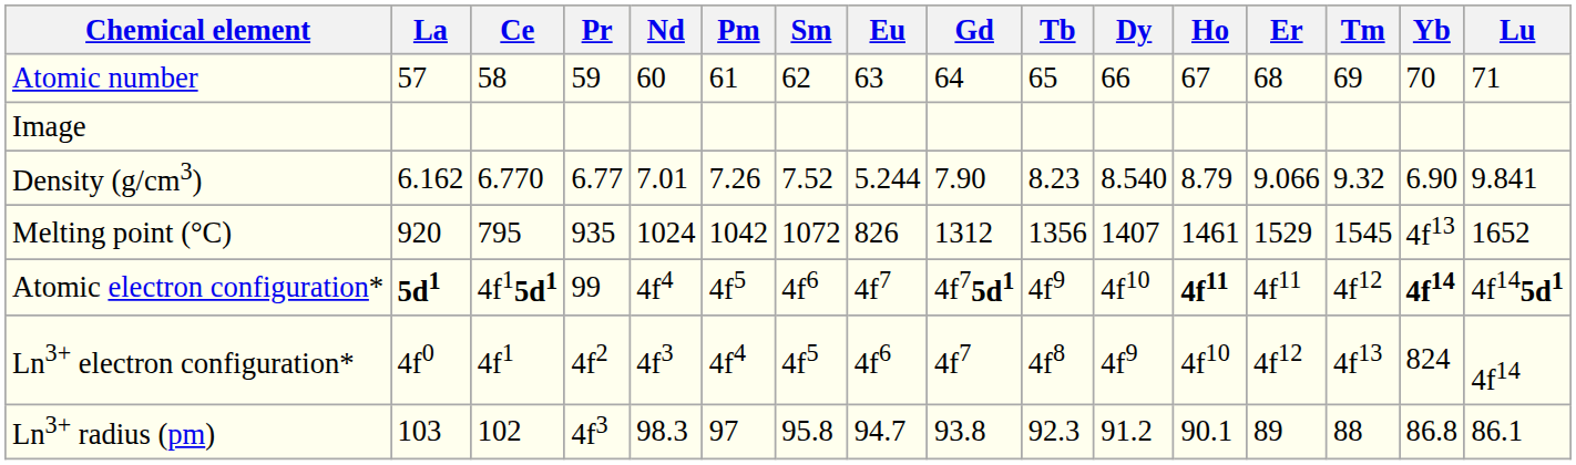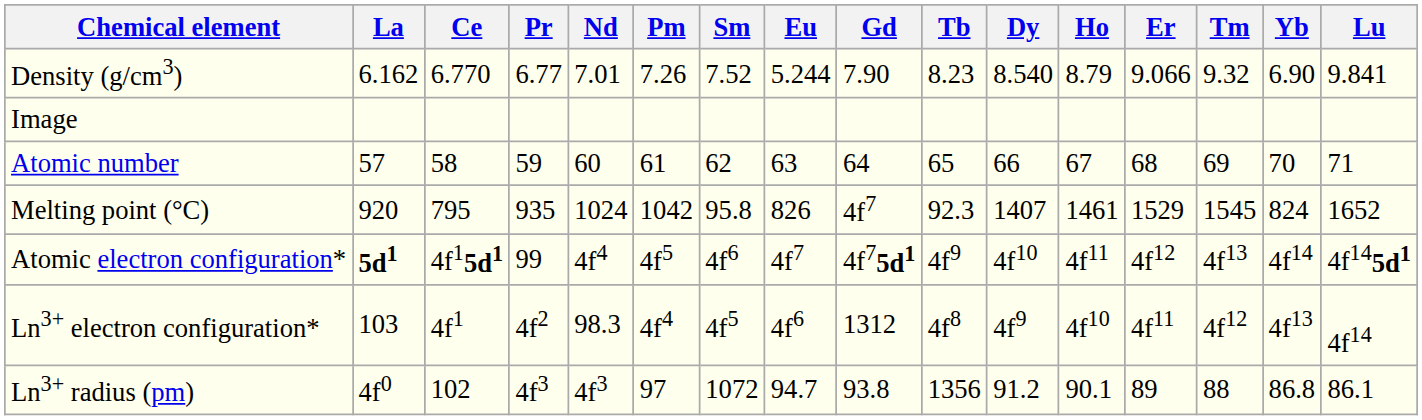rows swapped: Atomic number <-> Density (g/cm3)
Melting point (°C) | Sm: 1072 -> 95.8
Melting point (°C) | Gd: 1312 -> 4f7
Melting point (°C) | Tb: 1356 -> 92.3
Melting point (°C) | Yb: 4f13 -> 824
Atomic electron configuration* | Ho: bold -> normal
Atomic electron configuration* | Er: 4f11 -> 4f12
Atomic electron configuration* | Tm: 4f12 -> 4f13
Atomic electron configuration* | Yb: bold -> normal
Ln3+ electron configuration* | La: 4f0 -> 103
Ln3+ electron configuration* | Nd: 4f3 -> 98.3
Ln3+ electron configuration* | Gd: 4f7 -> 1312
Ln3+ electron configuration* | Er: 4f12 -> 4f11
Ln3+ electron configuration* | Tm: 4f13 -> 4f12
Ln3+ electron configuration* | Yb: 824 -> 4f13
Ln3+ radius (pm) | La: 103 -> 4f0
Ln3+ radius (pm) | Nd: 98.3 -> 4f3
Ln3+ radius (pm) | Sm: 95.8 -> 1072
Ln3+ radius (pm) | Tb: 92.3 -> 1356
